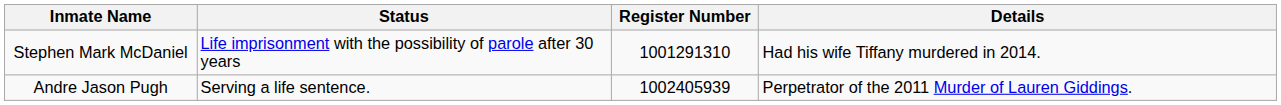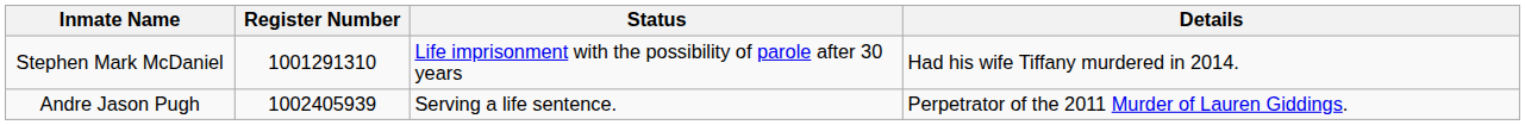columns swapped: Register Number <-> Status
